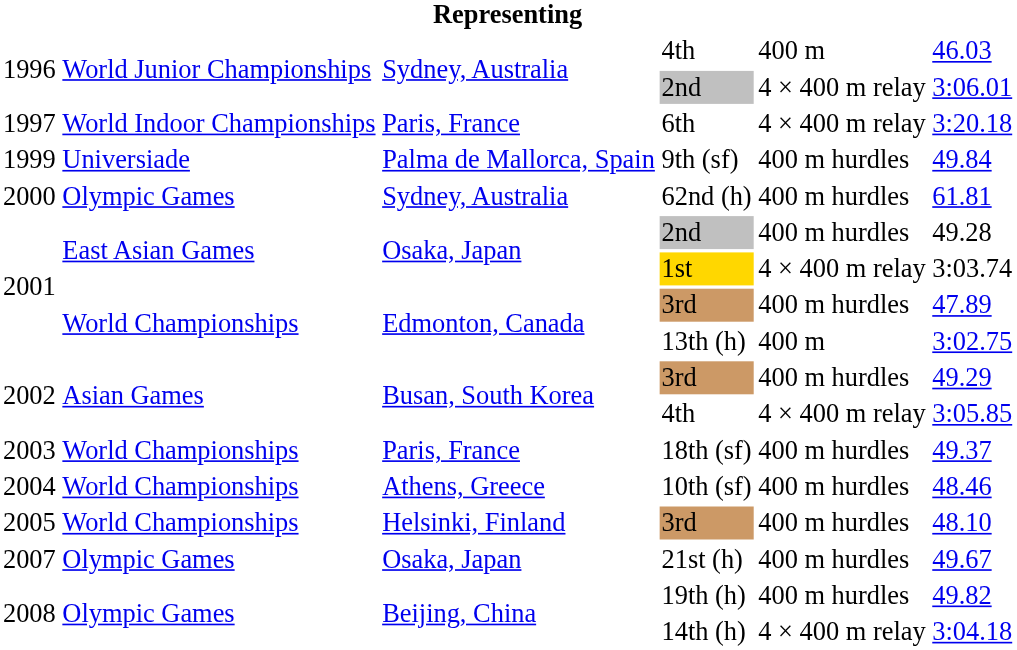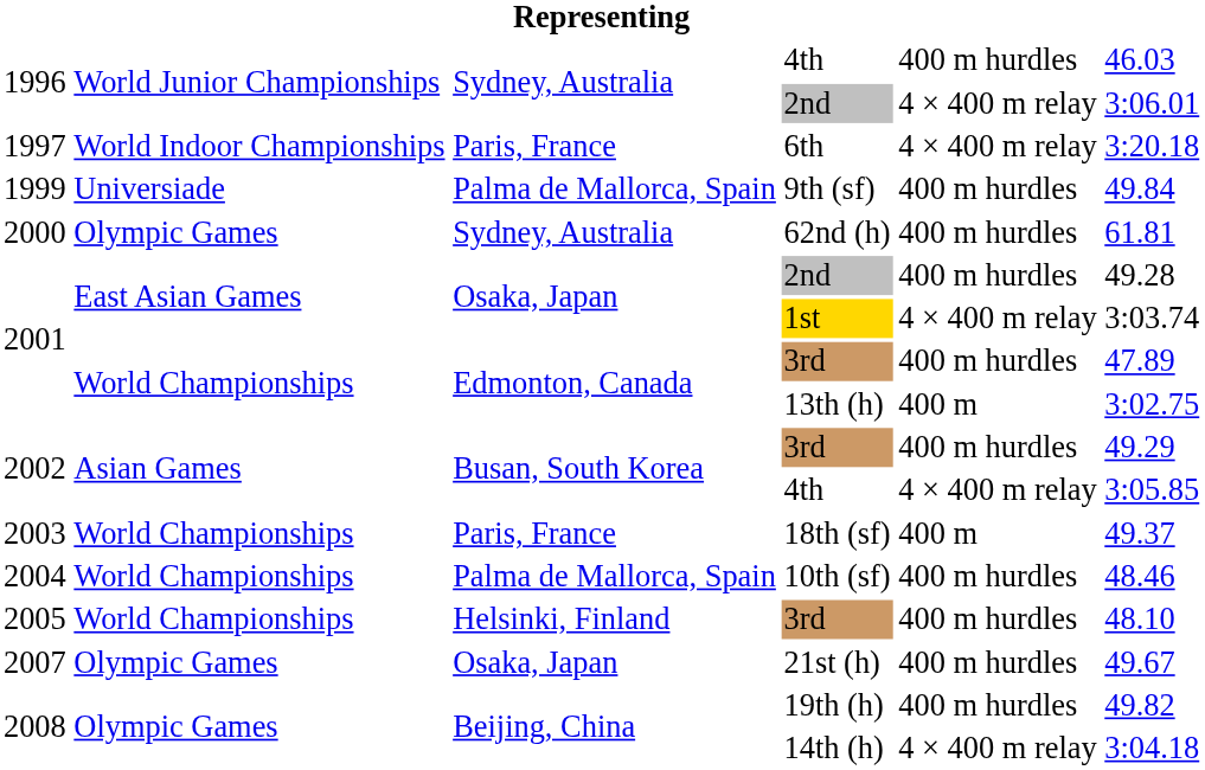1996 / 4th | column 5: 400 m -> 400 m hurdles
18th (sf) | column 5: 400 m hurdles -> 400 m
10th (sf) | column 3: Athens, Greece -> Palma de Mallorca, Spain
